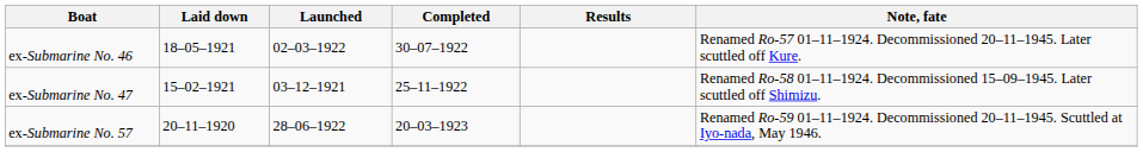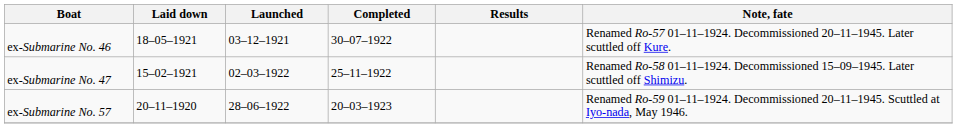ex-Submarine No. 46 | Launched: 02–03–1922 -> 03–12–1921
ex-Submarine No. 47 | Launched: 03–12–1921 -> 02–03–1922
